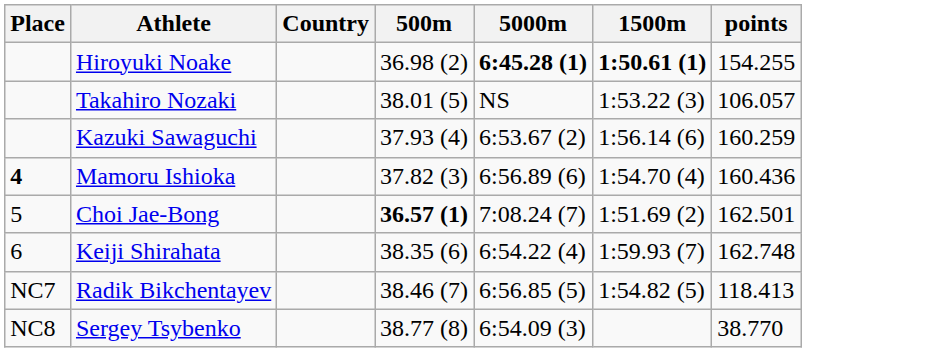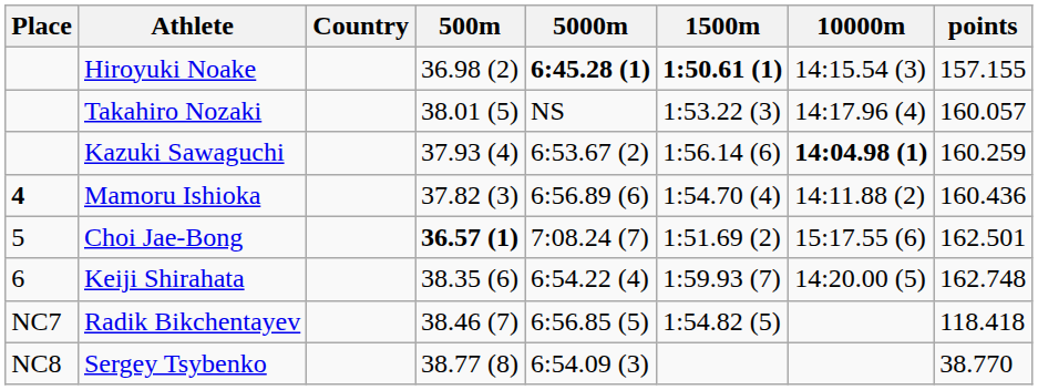+ column: 10000m | 14:15.54 (3) | 14:17.96 (4) | 14:04.98 (1) | 14:11.88 (2) | 15:17.55 (6) | 14:20.00 (5)
Hiroyuki Noake | points: 154.255 -> 157.155
Takahiro Nozaki | points: 106.057 -> 160.057
Radik Bikchentayev | points: 118.413 -> 118.418
